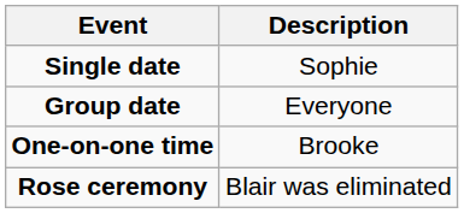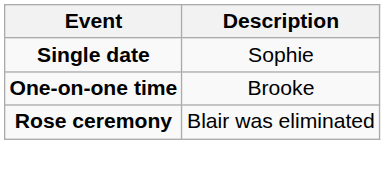- row: Group date | Everyone
